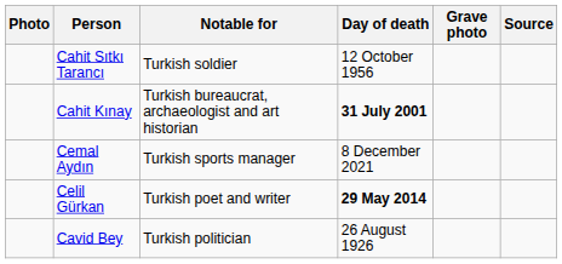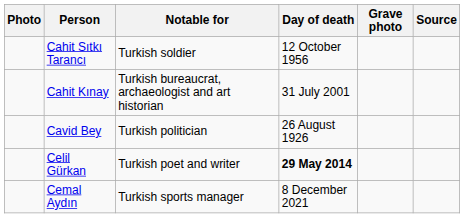Cahit Kınay | Day of death: bold -> normal
rows swapped: Cavid Bey <-> Cemal Aydın
